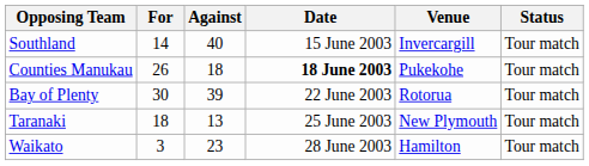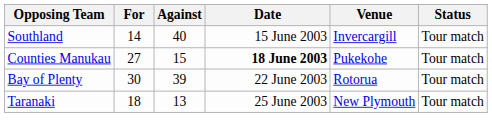Counties Manukau | For: 26 -> 27
Counties Manukau | Against: 18 -> 15
- row: Waikato | 3 | 23 | 28 June 2003 | Hamilton | Tour match
